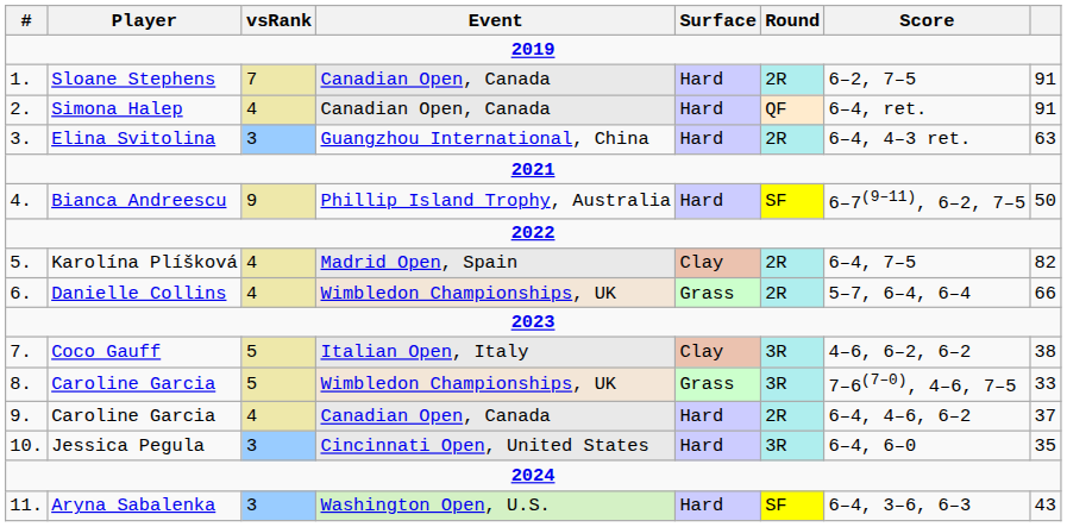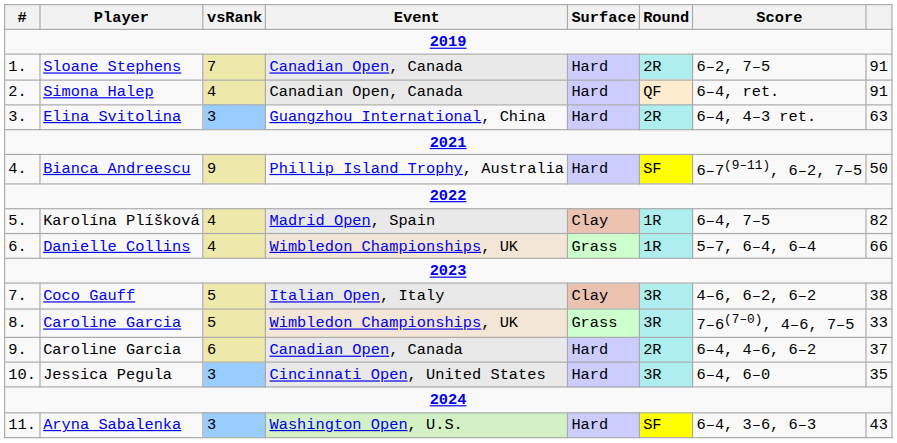Karolína Plíšková | Round: 2R -> 1R
Danielle Collins | Round: 2R -> 1R
9. / Caroline Garcia | vsRank: 4 -> 6
